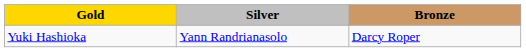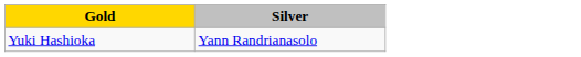- column: Bronze | Darcy Roper
